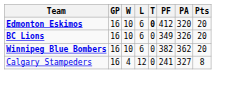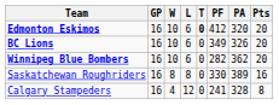Winnipeg Blue Bombers | PF: 382 -> 282
+ row: Saskatchewan Roughriders | 16 | 8 | 8 | 0 | 330 | 389 | 16
Calgary Stampeders | PA: 327 -> 328
